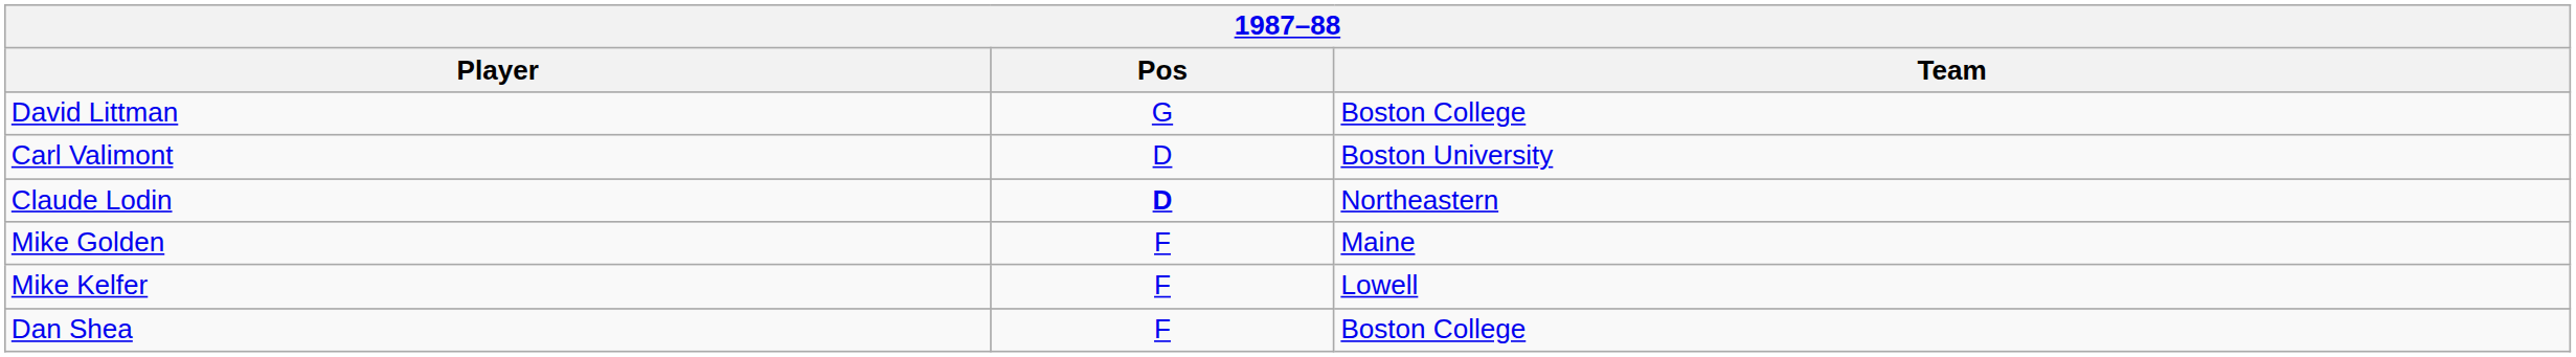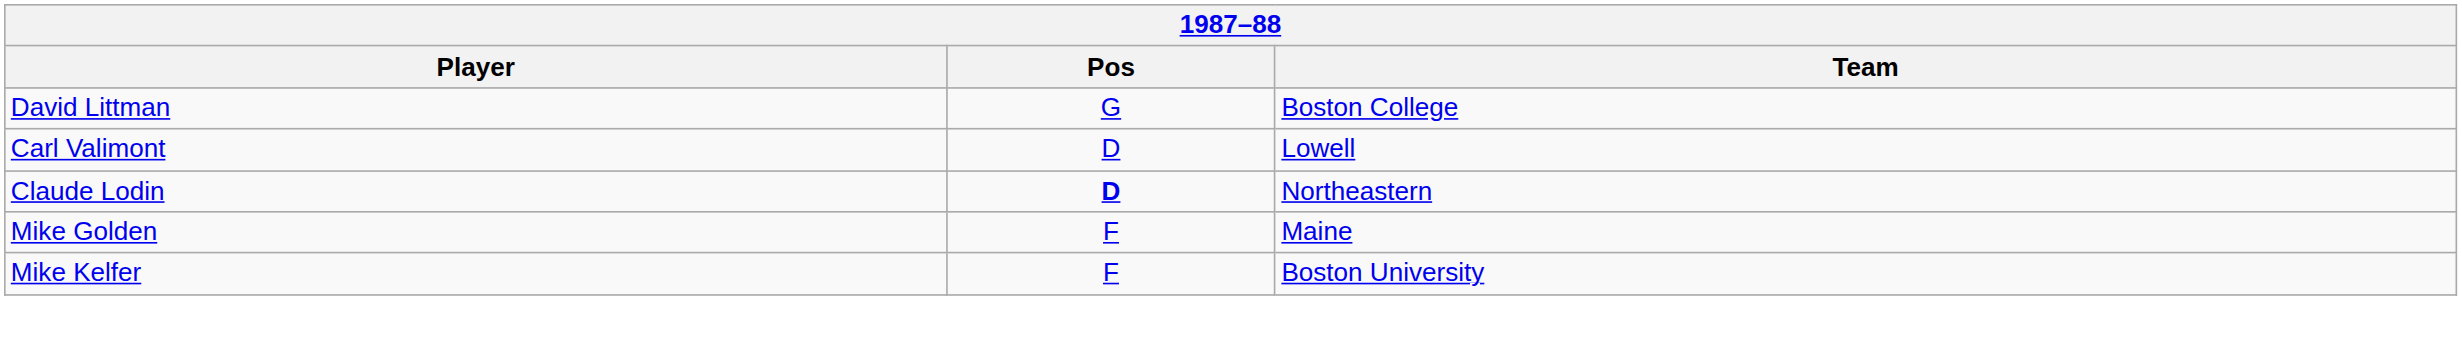Carl Valimont | Team: Boston University -> Lowell
Mike Kelfer | Team: Lowell -> Boston University
- row: Dan Shea | F | Boston College
